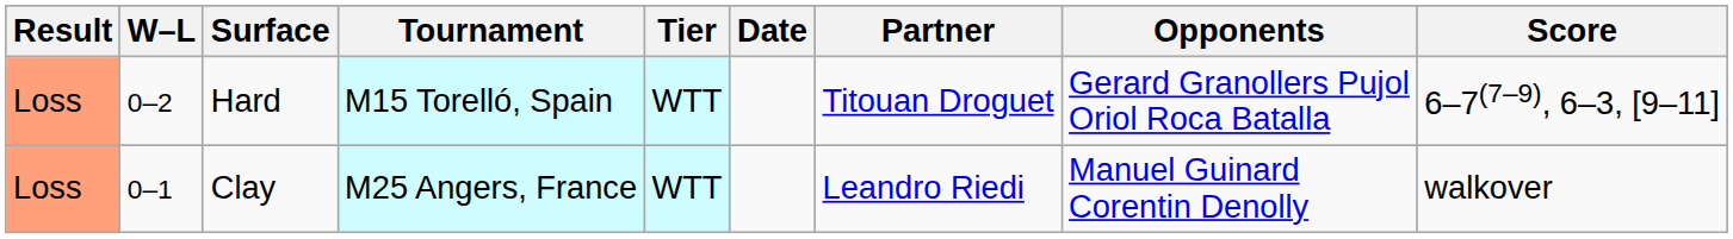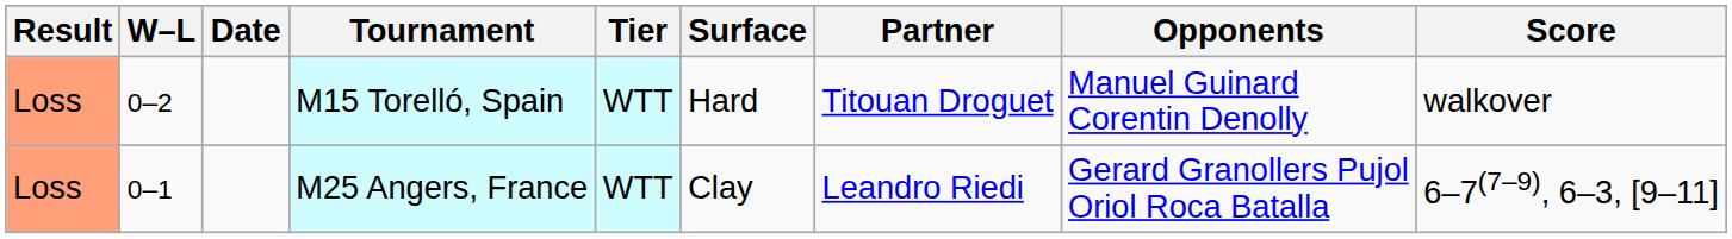columns swapped: Date <-> Surface
M15 Torelló, Spain | Opponents: Gerard Granollers Pujol Oriol Roca Batalla -> Manuel Guinard Corentin Denolly
M15 Torelló, Spain | Score: 6–7(7–9), 6–3, [9–11] -> walkover
M25 Angers, France | Opponents: Manuel Guinard Corentin Denolly -> Gerard Granollers Pujol Oriol Roca Batalla
M25 Angers, France | Score: walkover -> 6–7(7–9), 6–3, [9–11]
